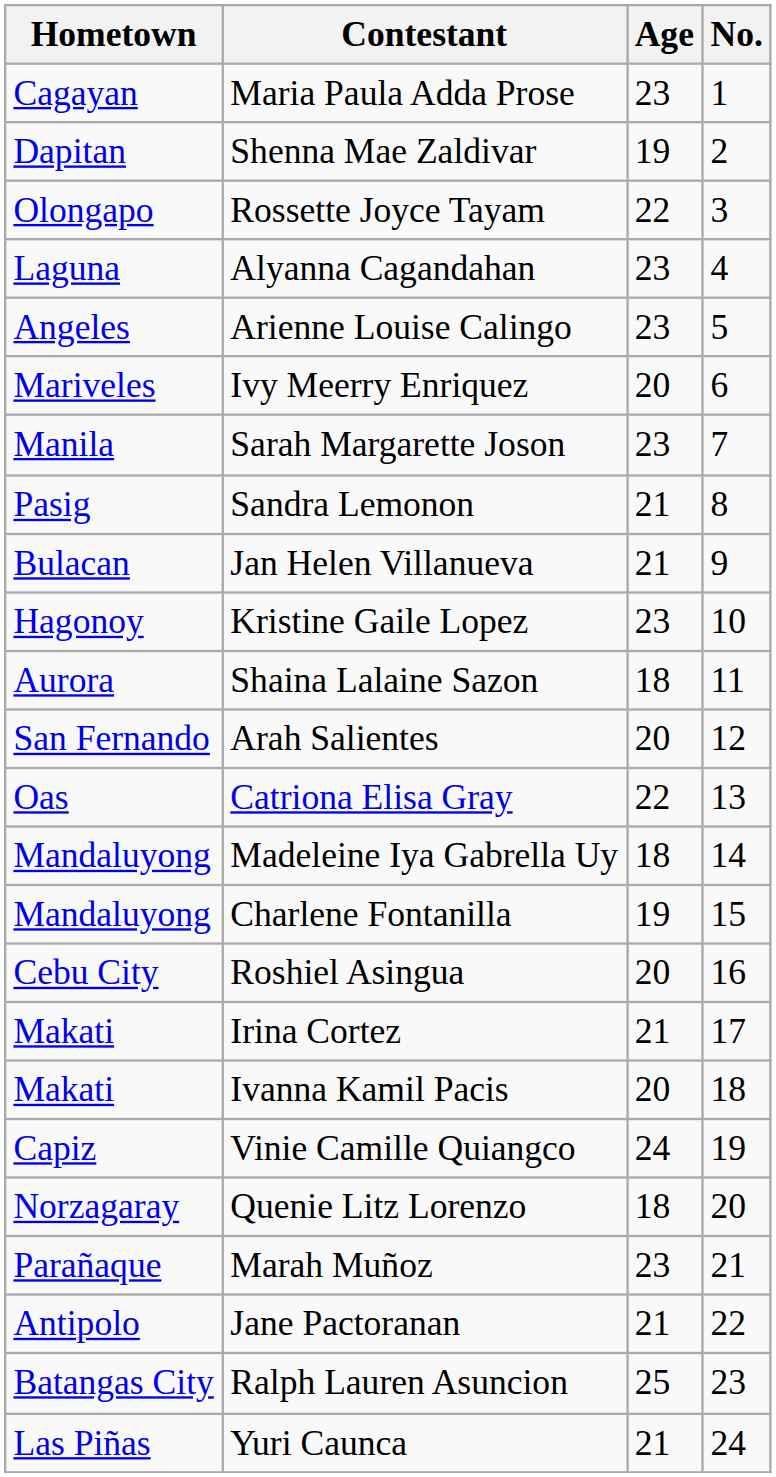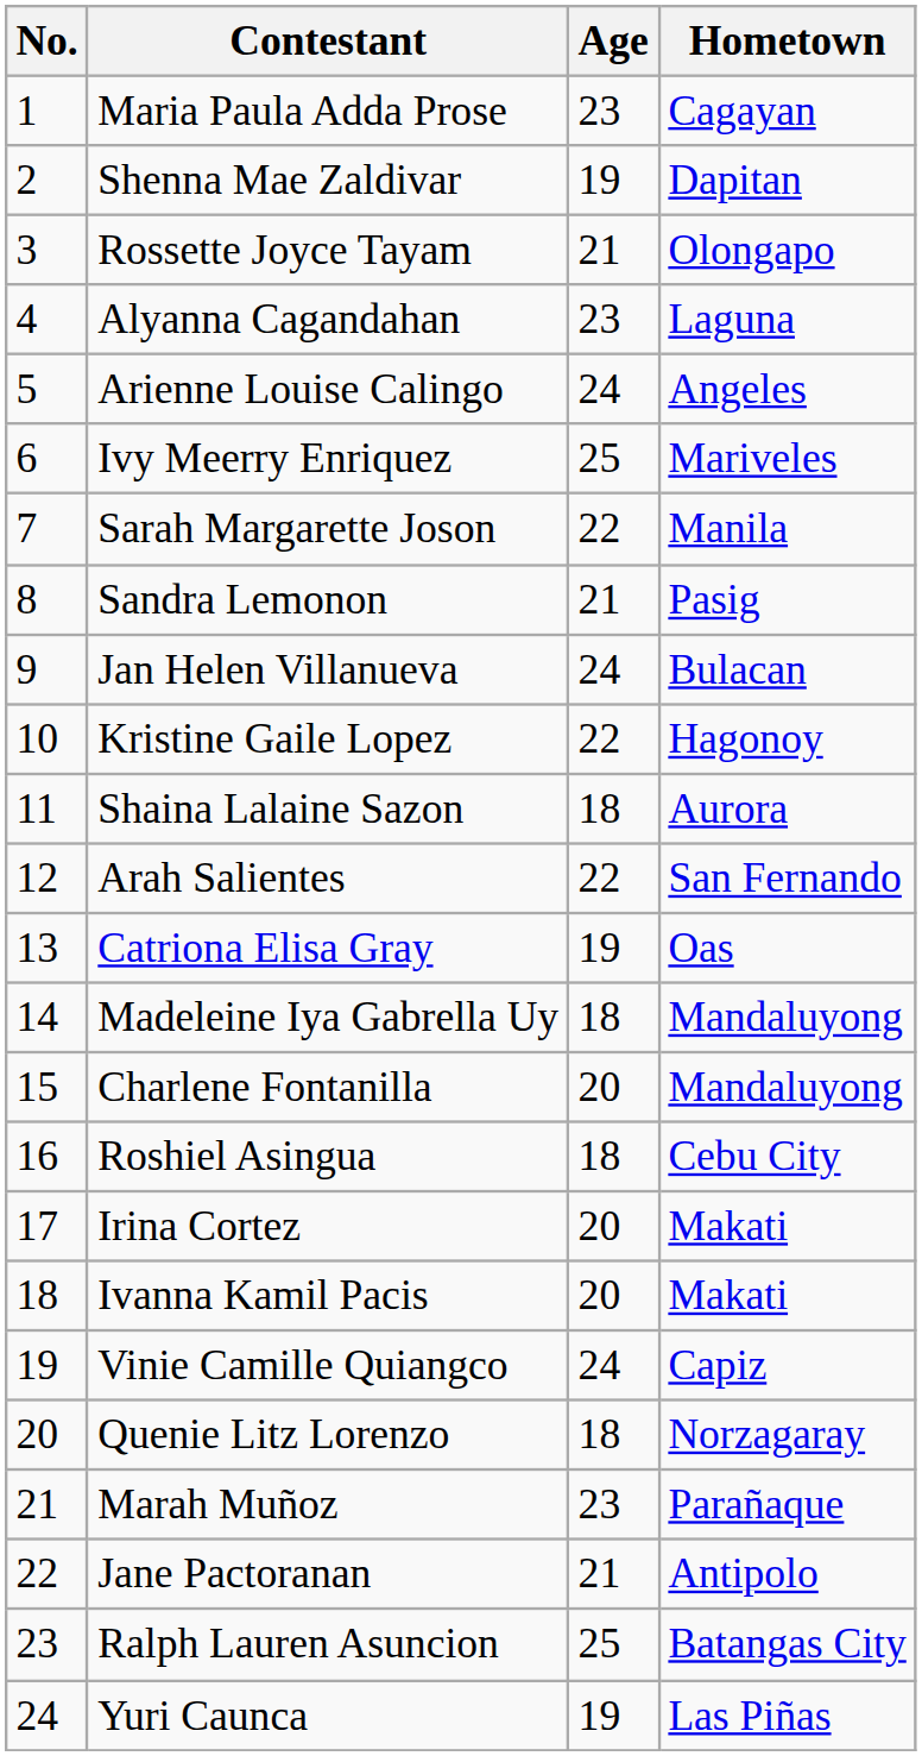columns swapped: No. <-> Hometown
Rossette Joyce Tayam | Age: 22 -> 21
Arienne Louise Calingo | Age: 23 -> 24
Ivy Meerry Enriquez | Age: 20 -> 25
Sarah Margarette Joson | Age: 23 -> 22
Jan Helen Villanueva | Age: 21 -> 24
Kristine Gaile Lopez | Age: 23 -> 22
Arah Salientes | Age: 20 -> 22
Catriona Elisa Gray | Age: 22 -> 19
Charlene Fontanilla | Age: 19 -> 20
Roshiel Asingua | Age: 20 -> 18
Irina Cortez | Age: 21 -> 20
Yuri Caunca | Age: 21 -> 19
